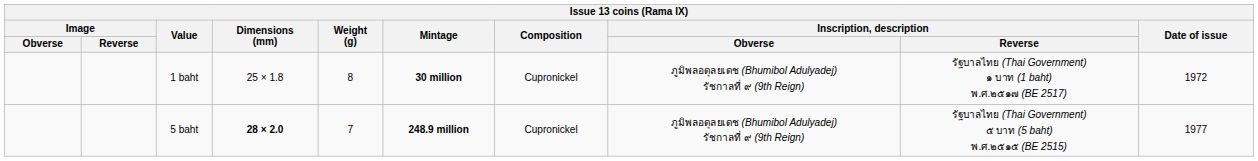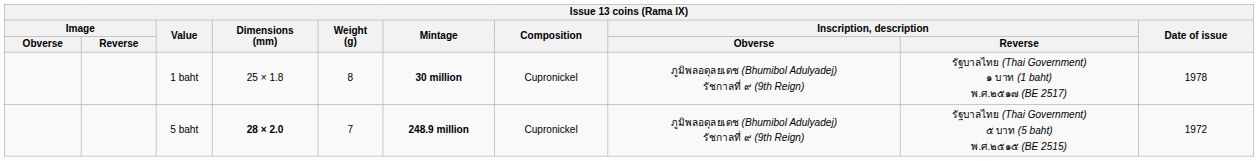1 baht | Date of issue: 1972 -> 1978
5 baht | Date of issue: 1977 -> 1972
